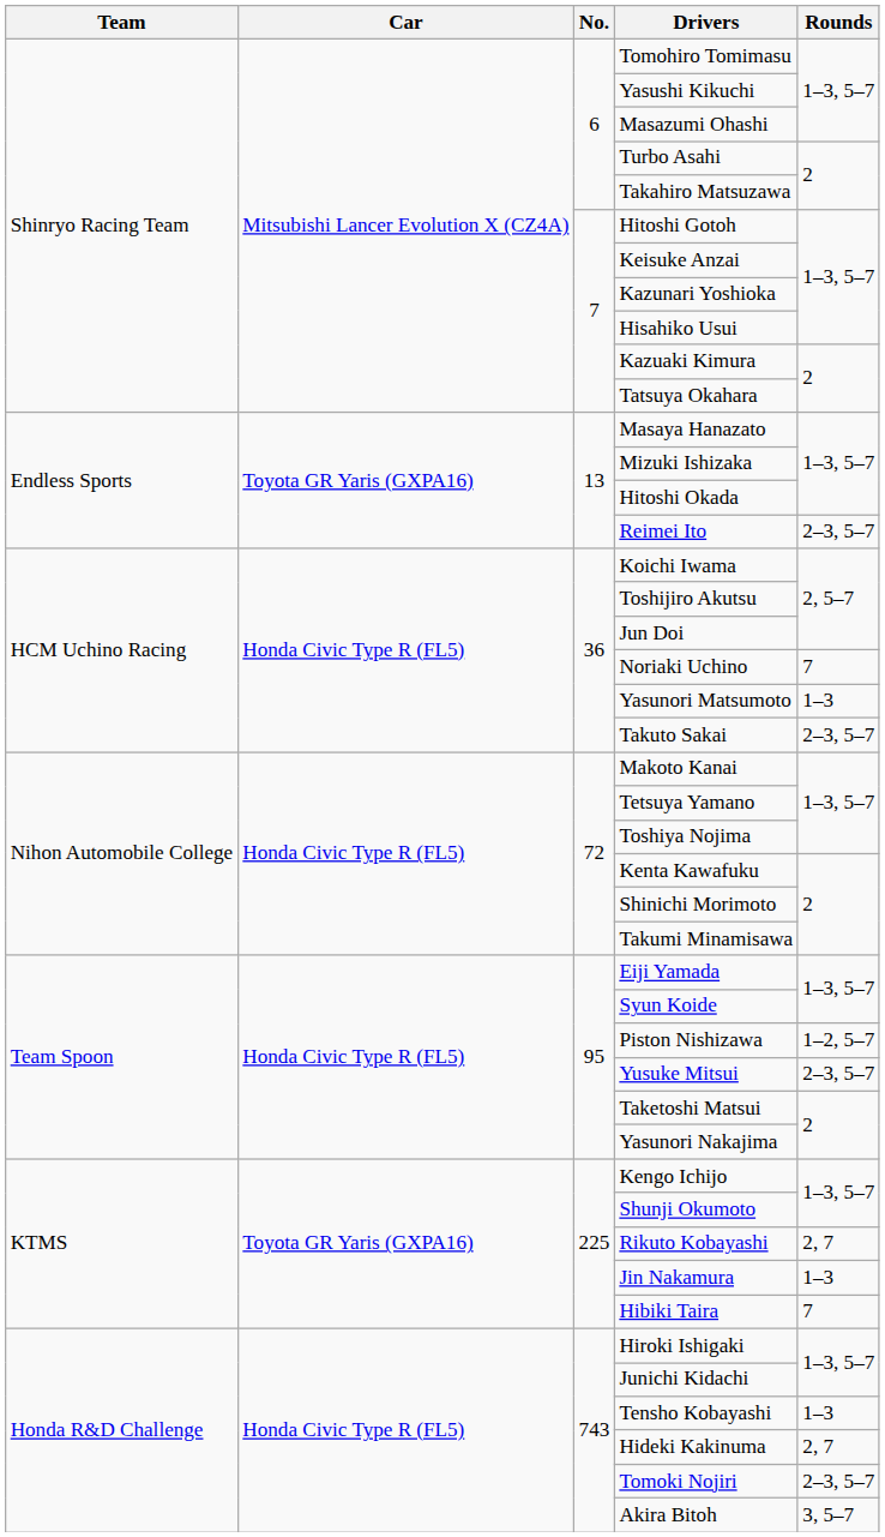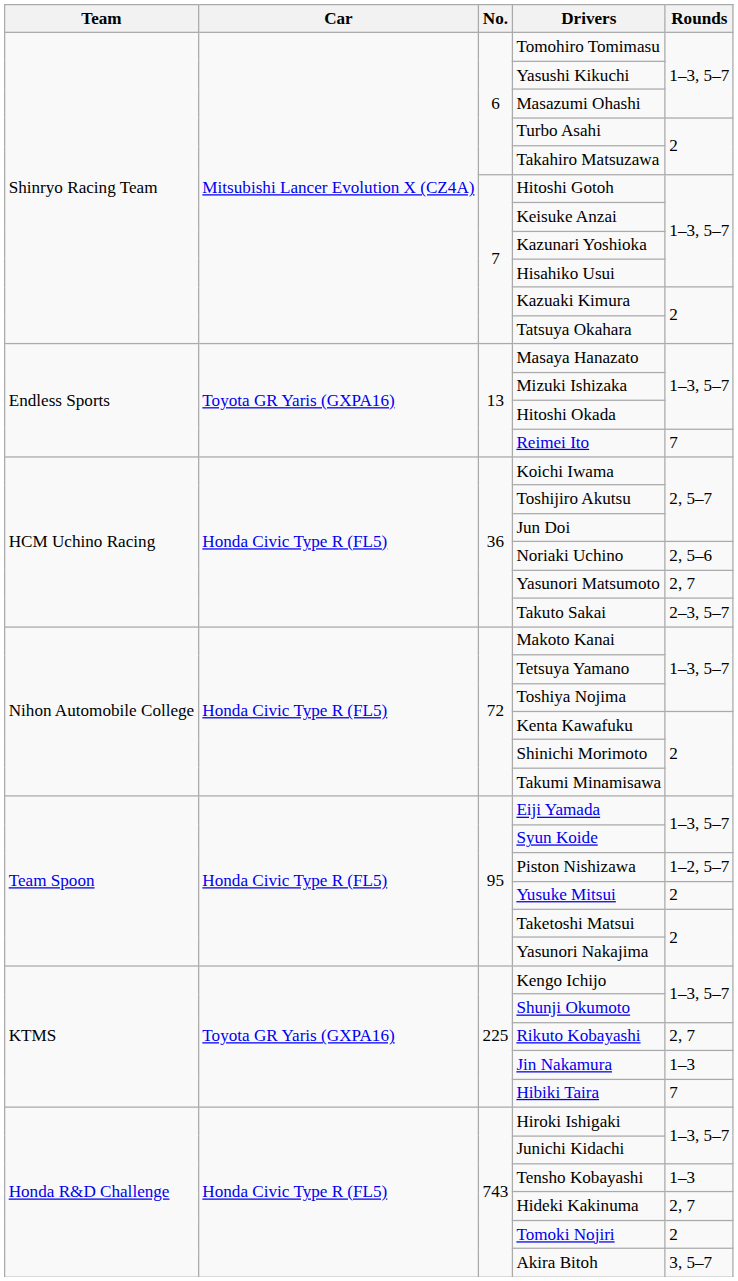Reimei Ito | Rounds: 2–3, 5–7 -> 7
Noriaki Uchino | Rounds: 7 -> 2, 5–6
Yasunori Matsumoto | Rounds: 1–3 -> 2, 7
Yusuke Mitsui | Rounds: 2–3, 5–7 -> 2
Tomoki Nojiri | Rounds: 2–3, 5–7 -> 2
